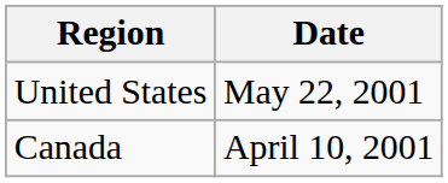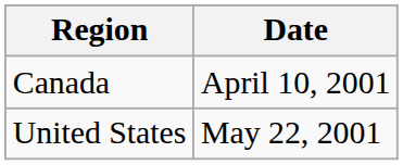rows swapped: Canada <-> United States
